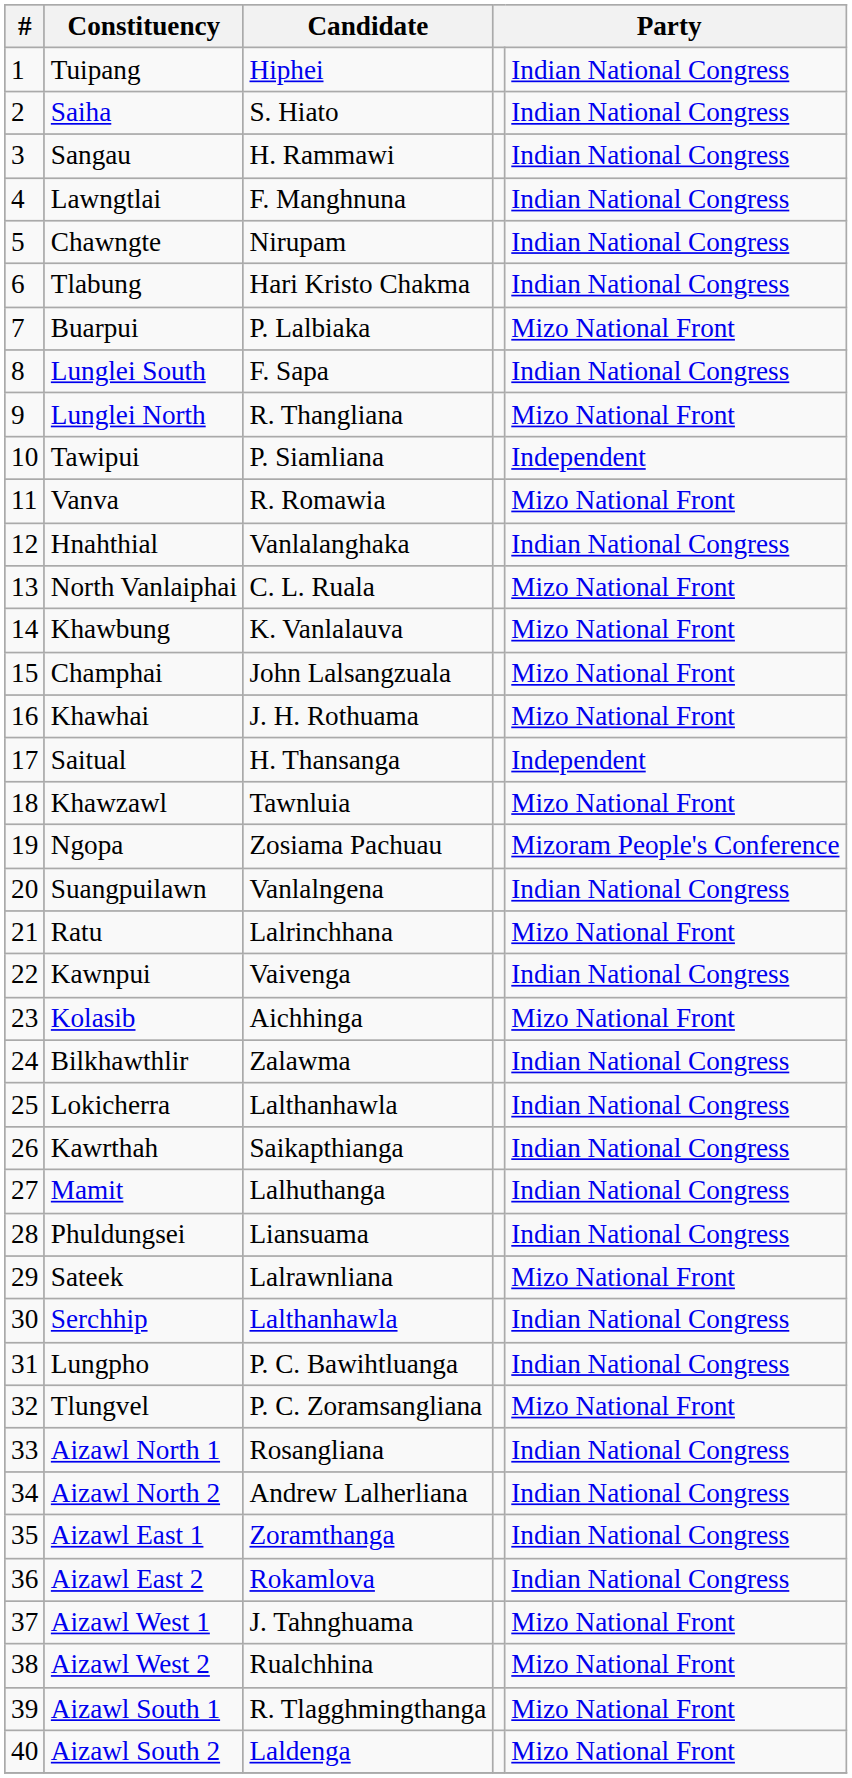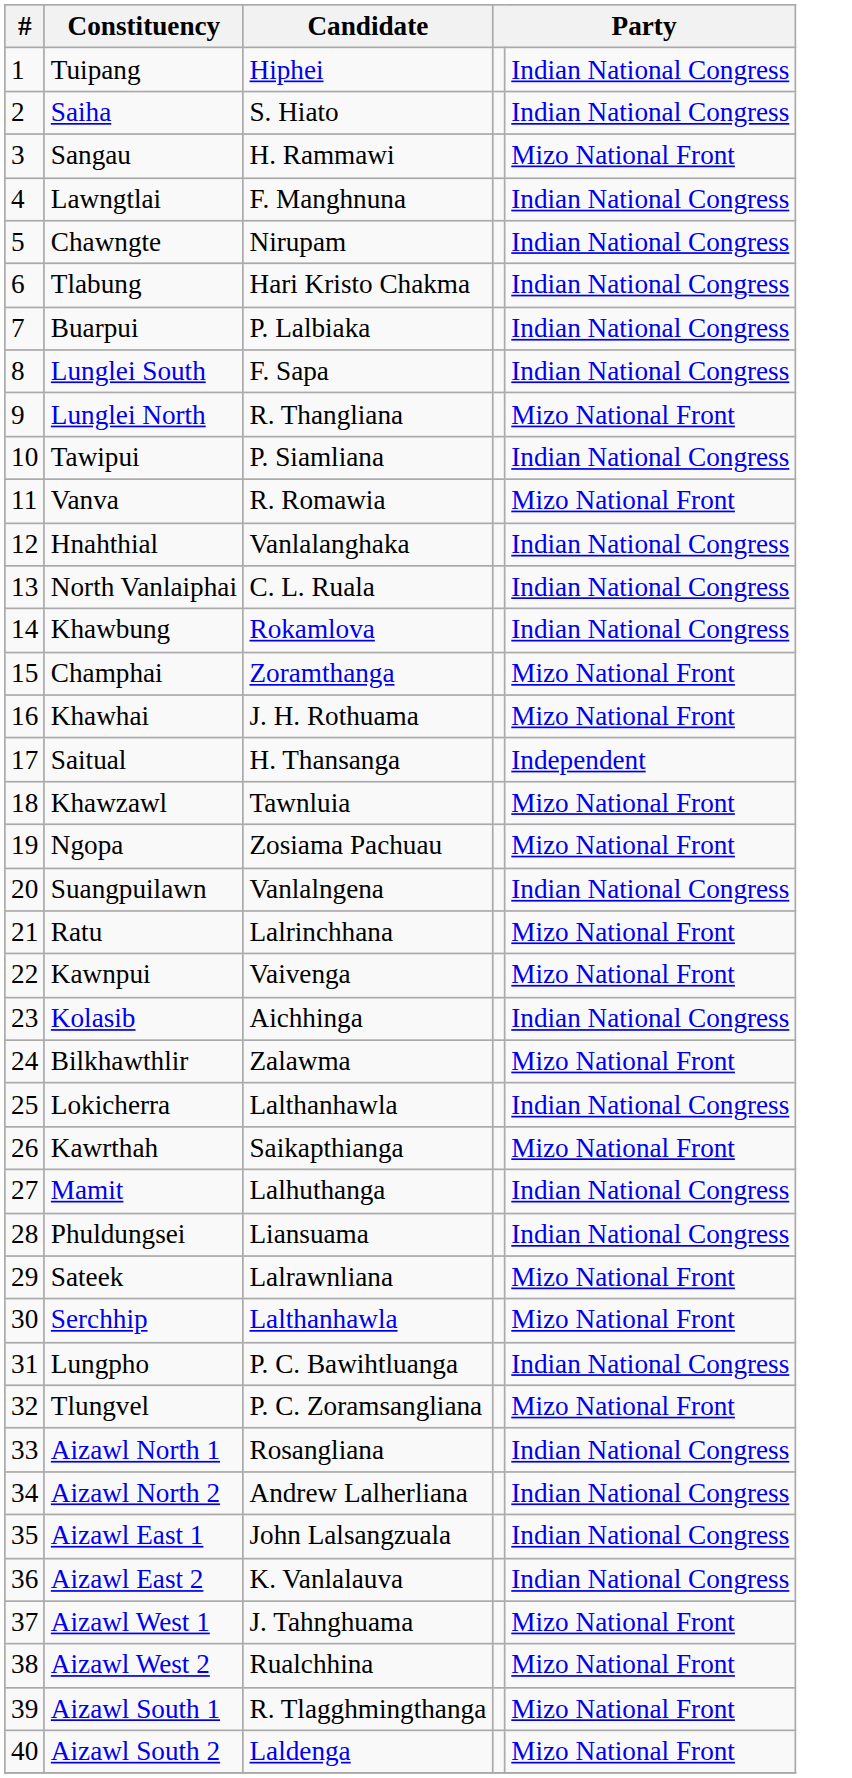Sangau | column 5: Indian National Congress -> Mizo National Front
Buarpui | column 5: Mizo National Front -> Indian National Congress
Tawipui | column 5: Independent -> Indian National Congress
North Vanlaiphai | column 5: Mizo National Front -> Indian National Congress
Khawbung | Candidate: K. Vanlalauva -> Rokamlova
Khawbung | column 5: Mizo National Front -> Indian National Congress
Champhai | Candidate: John Lalsangzuala -> Zoramthanga
Ngopa | column 5: Mizoram People's Conference -> Mizo National Front
Kawnpui | column 5: Indian National Congress -> Mizo National Front
Kolasib | column 5: Mizo National Front -> Indian National Congress
Bilkhawthlir | column 5: Indian National Congress -> Mizo National Front
Kawrthah | column 5: Indian National Congress -> Mizo National Front
Serchhip | column 5: Indian National Congress -> Mizo National Front
Aizawl East 1 | Candidate: Zoramthanga -> John Lalsangzuala
Aizawl East 2 | Candidate: Rokamlova -> K. Vanlalauva
